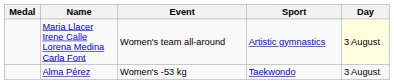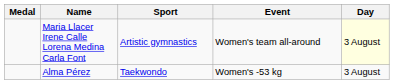columns swapped: Sport <-> Event
